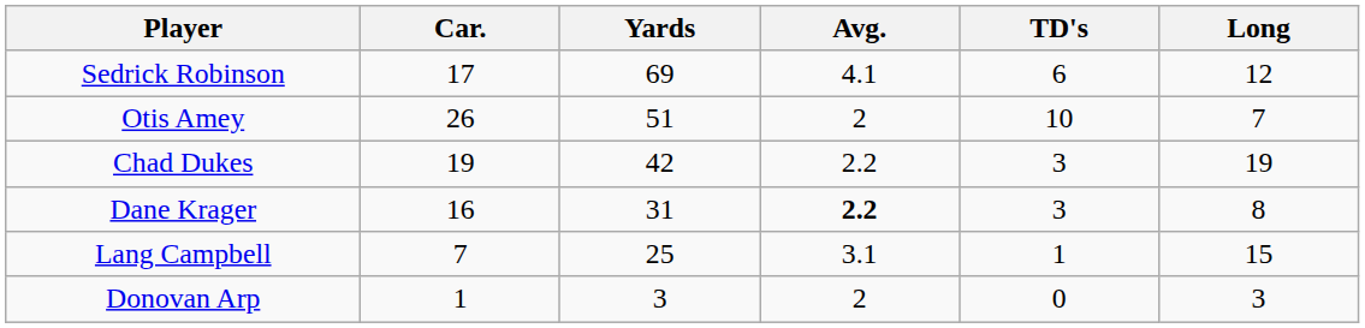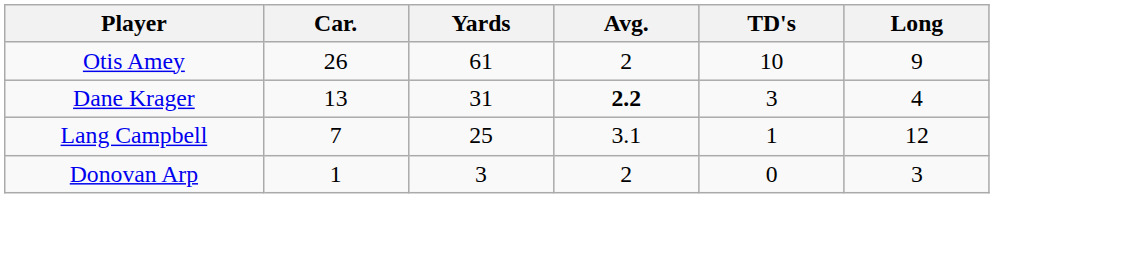- row: Sedrick Robinson | 17 | 69 | 4.1 | 6 | 12
Otis Amey | Yards: 51 -> 61
Otis Amey | Long: 7 -> 9
- row: Chad Dukes | 19 | 42 | 2.2 | 3 | 19
Dane Krager | Car.: 16 -> 13
Dane Krager | Long: 8 -> 4
Lang Campbell | Long: 15 -> 12
